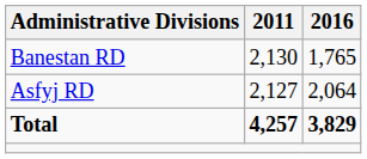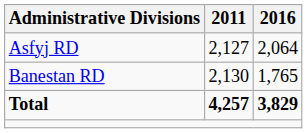rows swapped: Asfyj RD <-> Banestan RD
